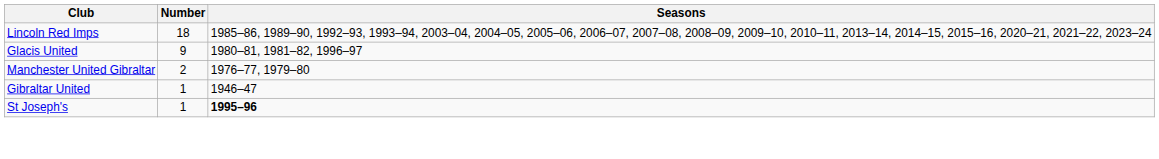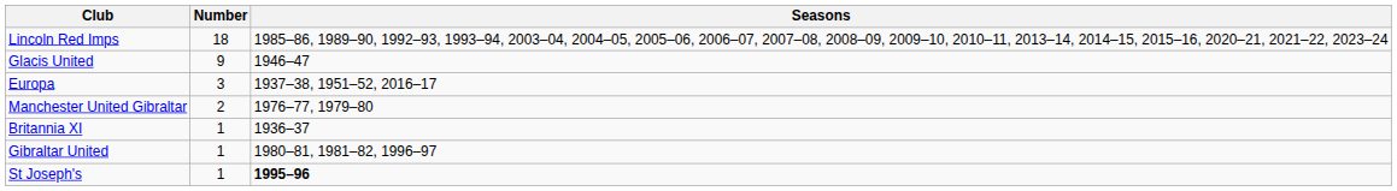Glacis United | Seasons: 1980–81, 1981–82, 1996–97 -> 1946–47
+ row: Europa | 3 | 1937–38, 1951–52, 2016–17
+ row: Britannia XI | 1 | 1936–37
Gibraltar United | Seasons: 1946–47 -> 1980–81, 1981–82, 1996–97
